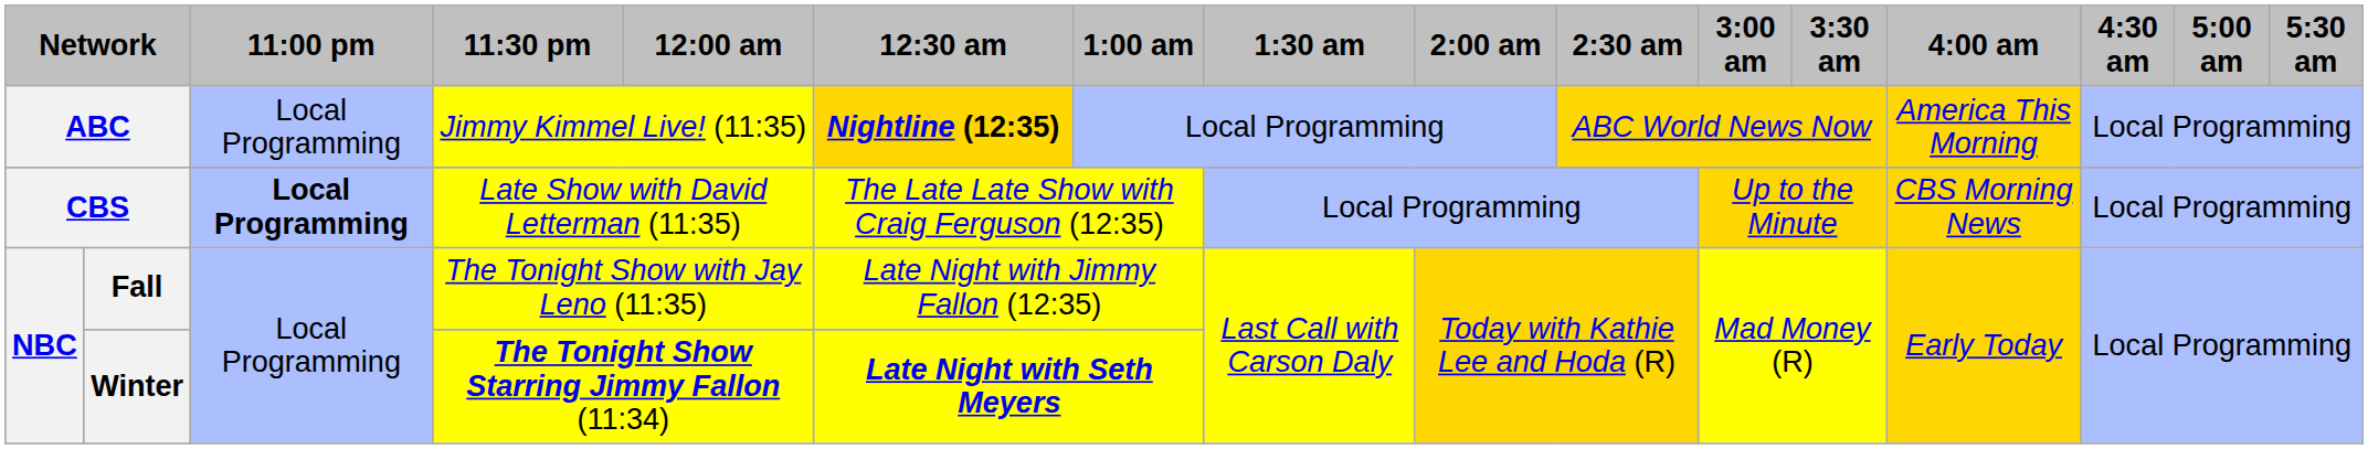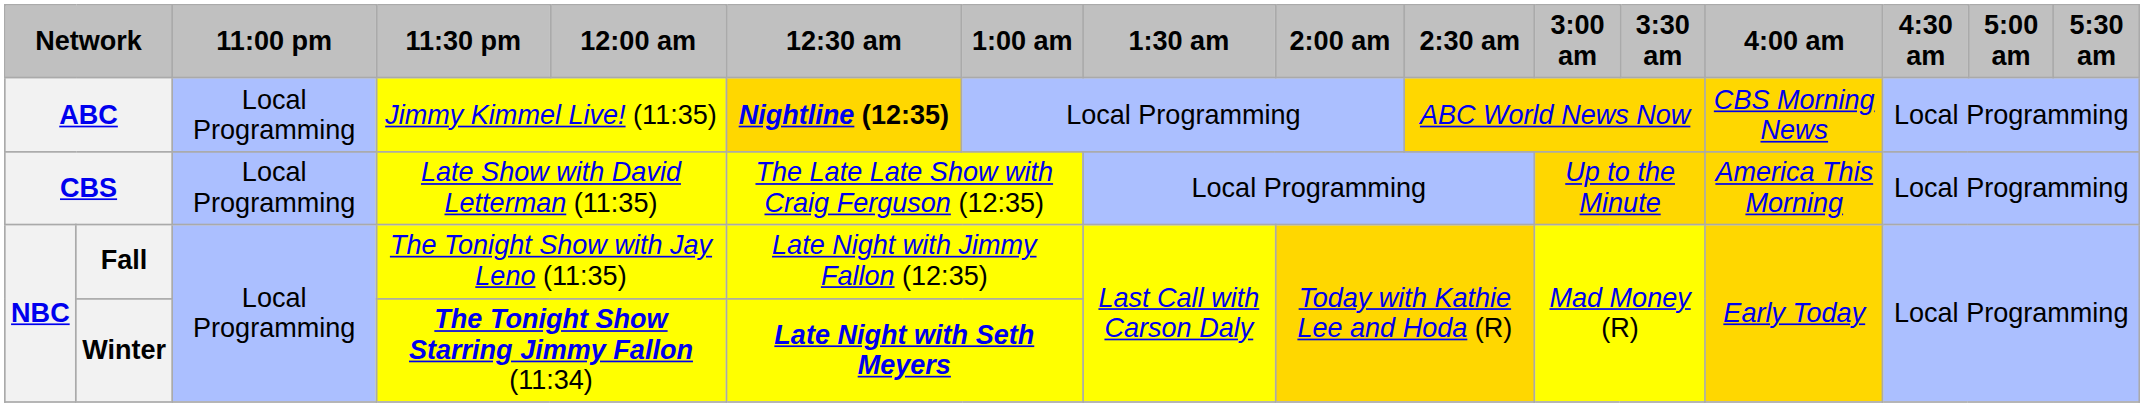ABC | 4:00 am: America This Morning -> CBS Morning News
CBS | 11:00 pm: bold -> normal
CBS | 4:00 am: CBS Morning News -> America This Morning
